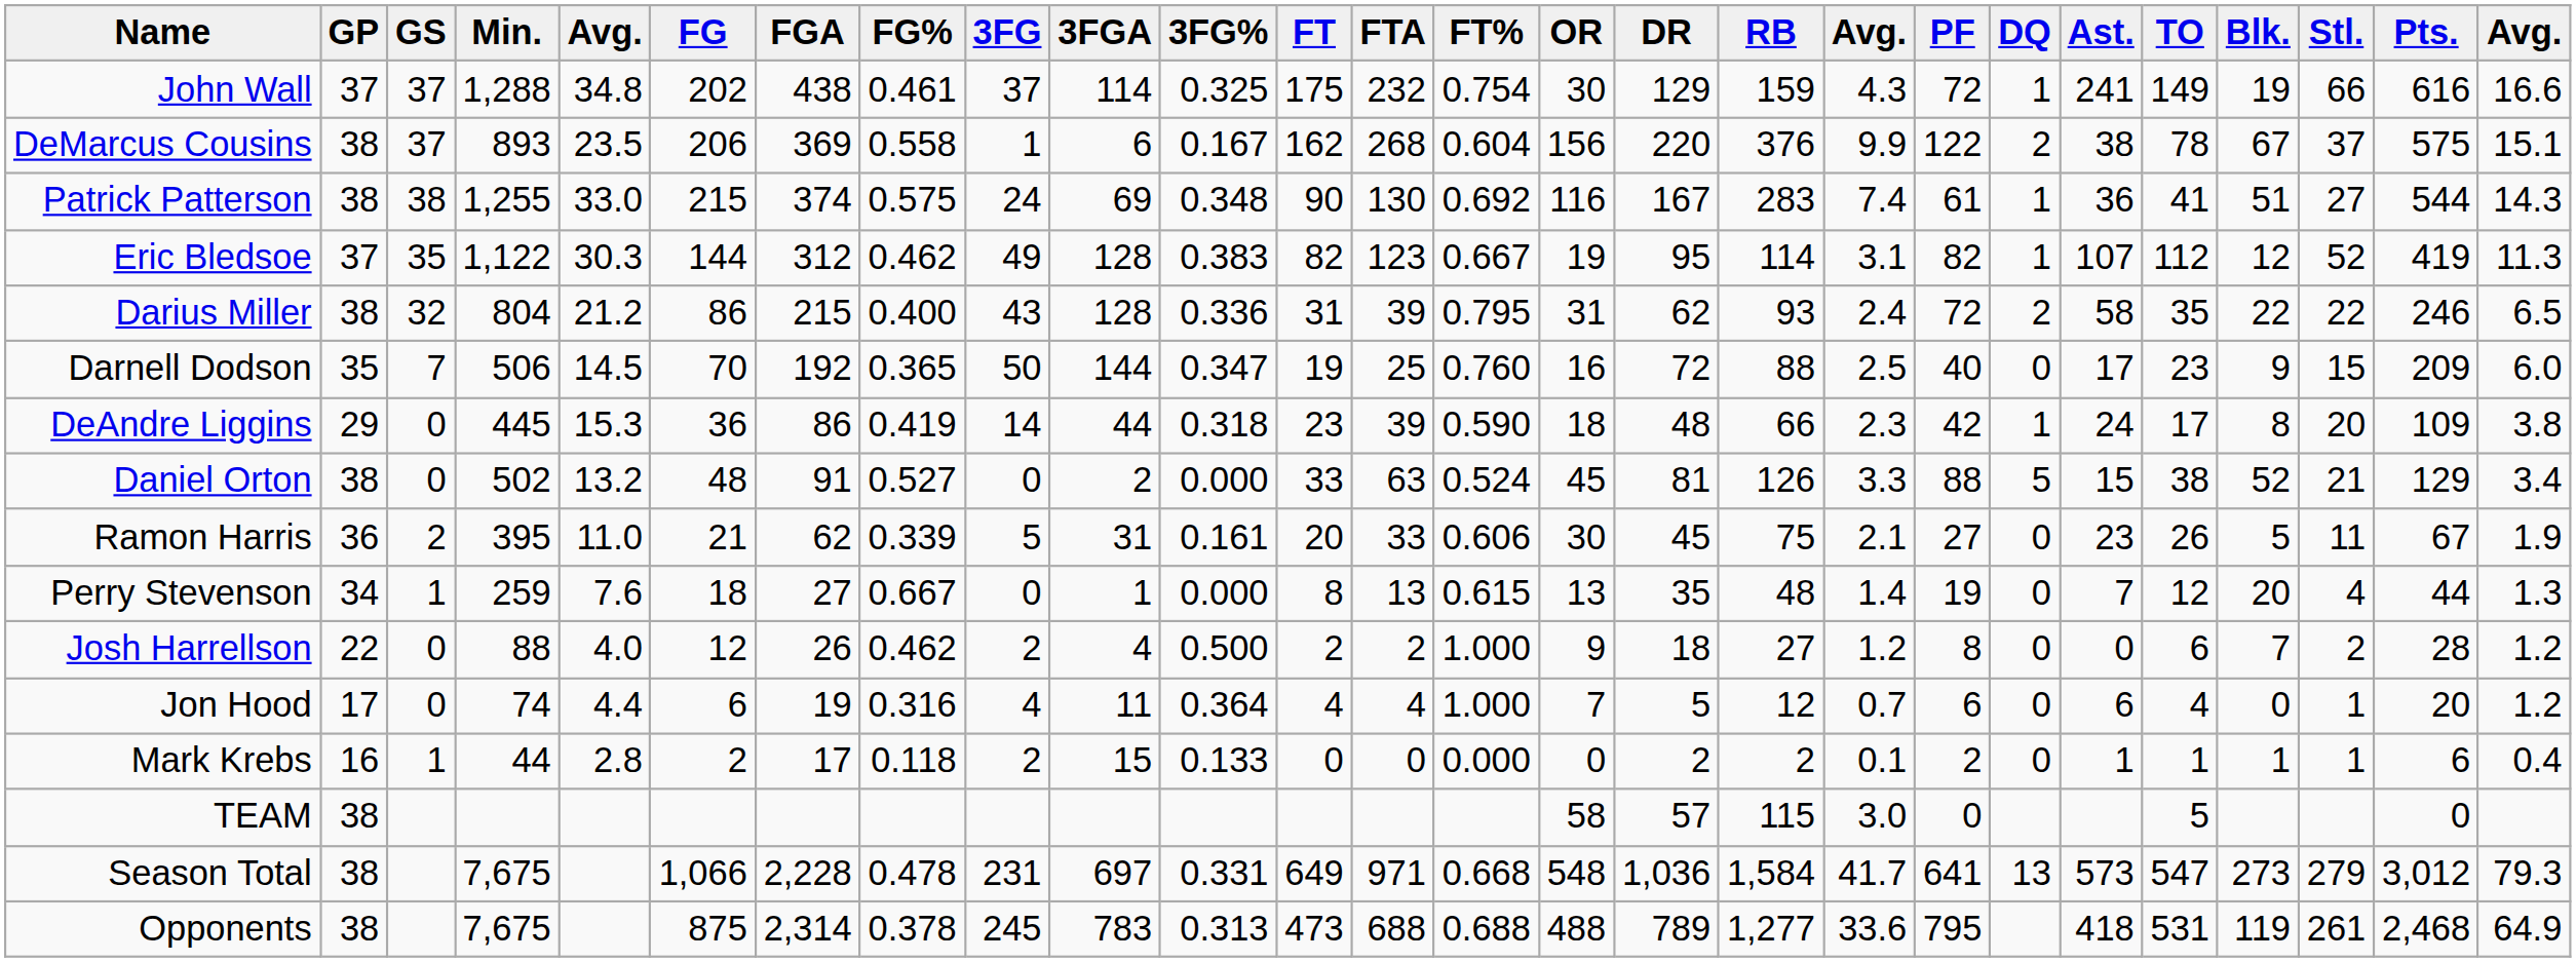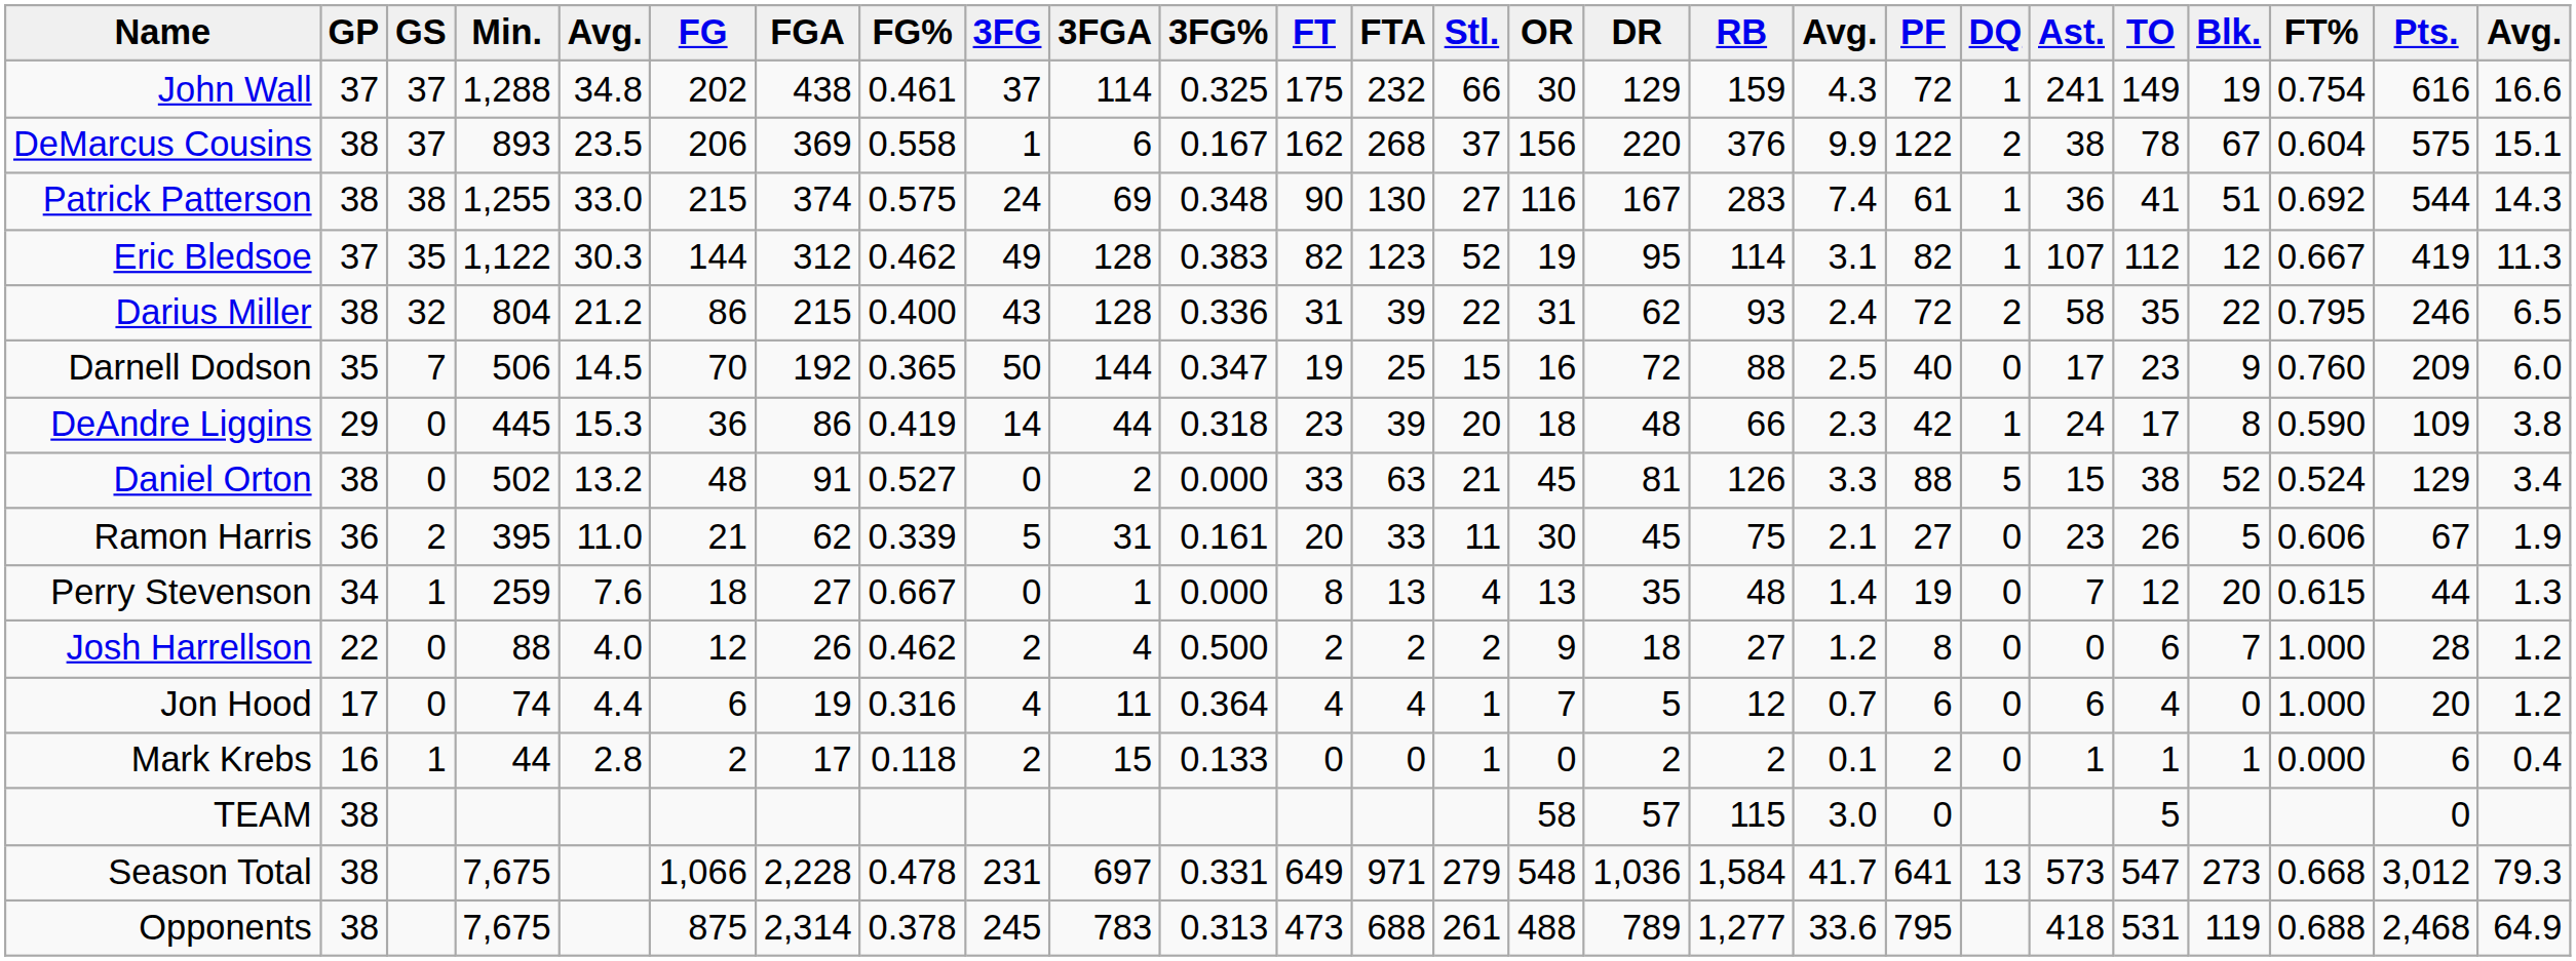columns swapped: FT% <-> Stl.
